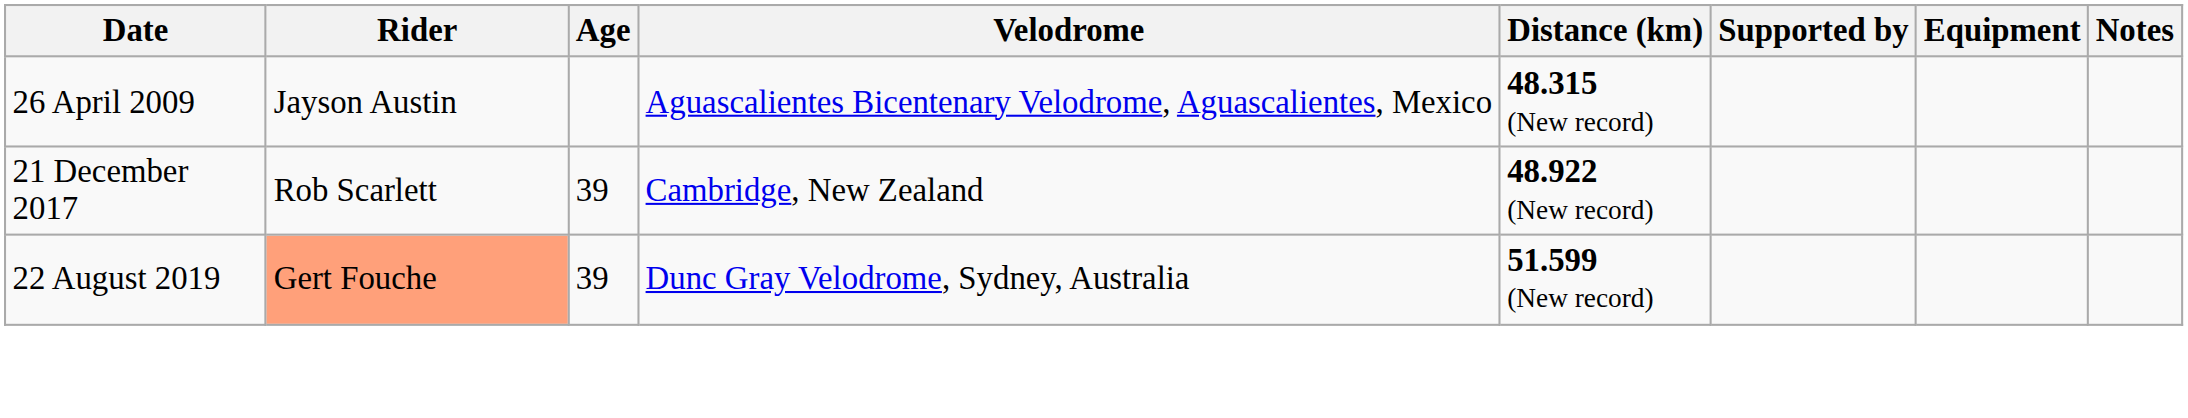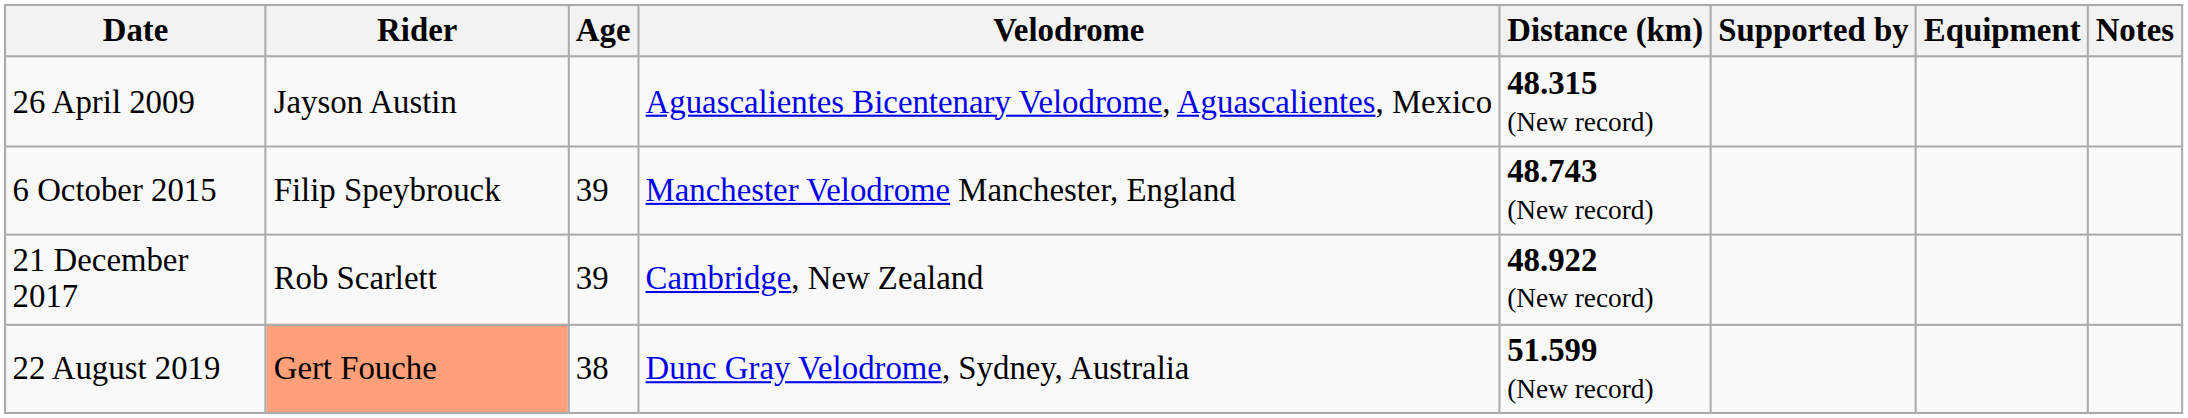+ row: 6 October 2015 | Filip Speybrouck | 39 | Manchester Velodrome Manchester, England | 48.743 (New record)
22 August 2019 | Age: 39 -> 38
